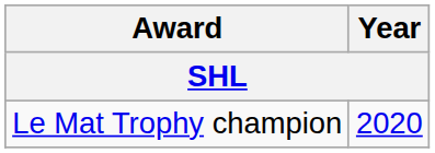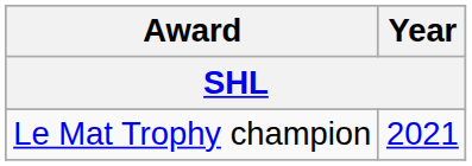Le Mat Trophy champion | Year: 2020 -> 2021
